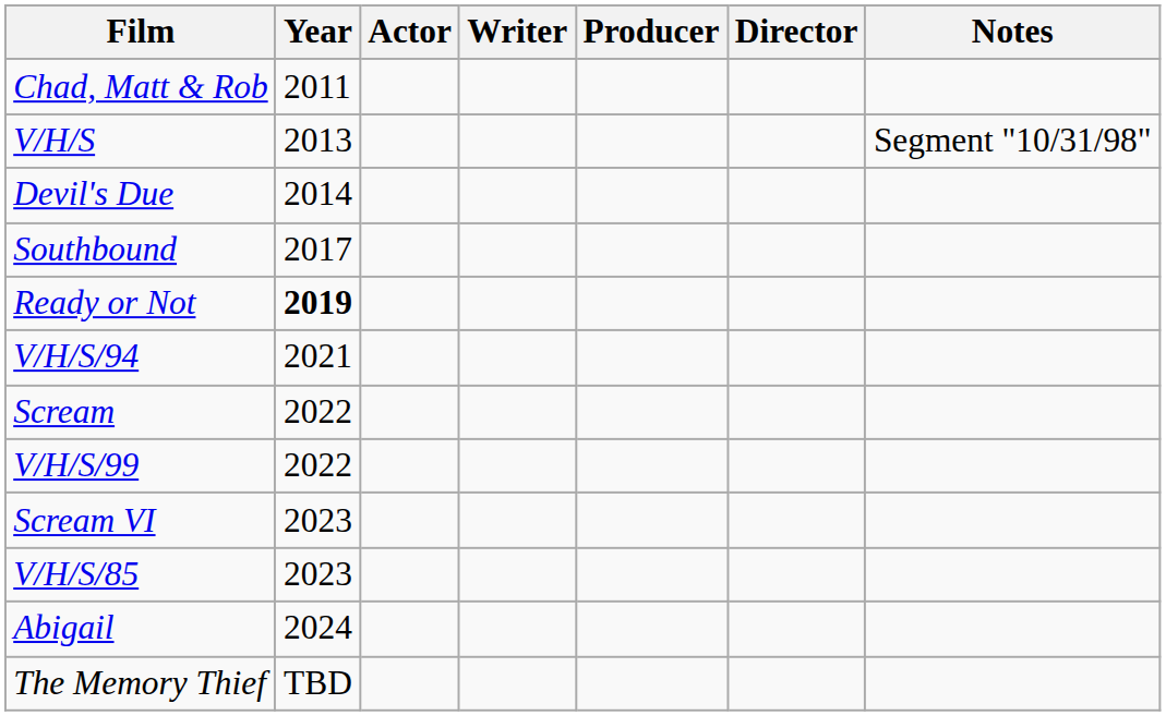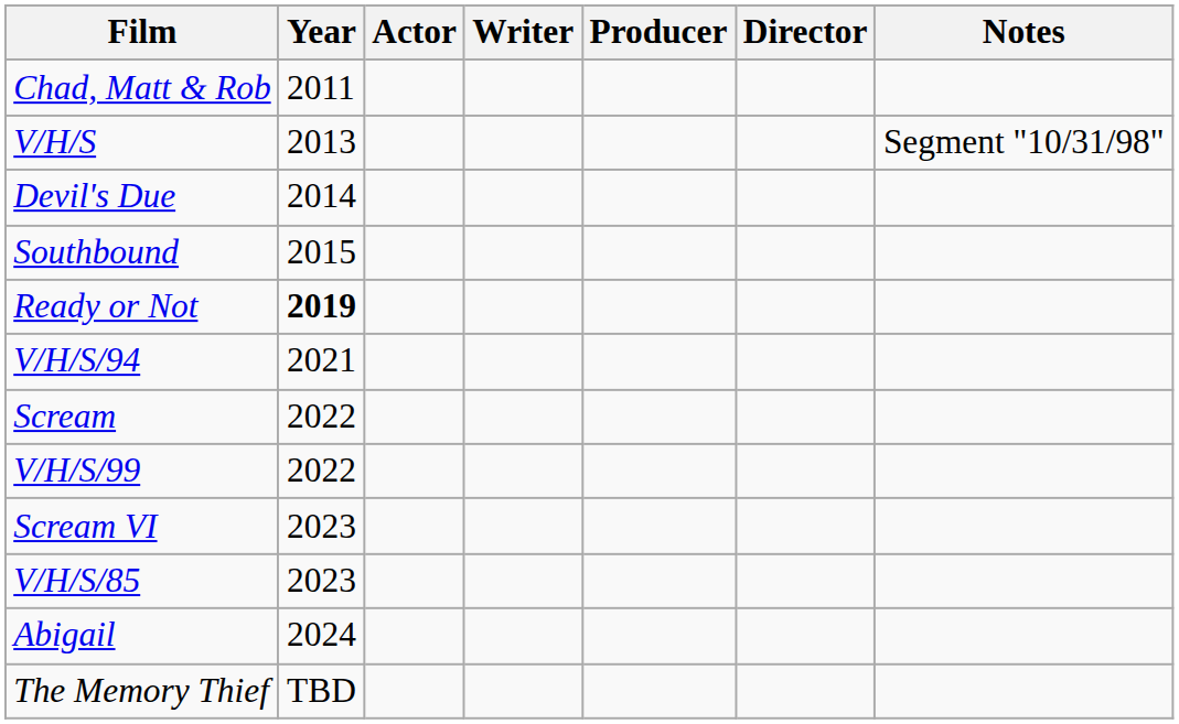Southbound | Year: 2017 -> 2015
